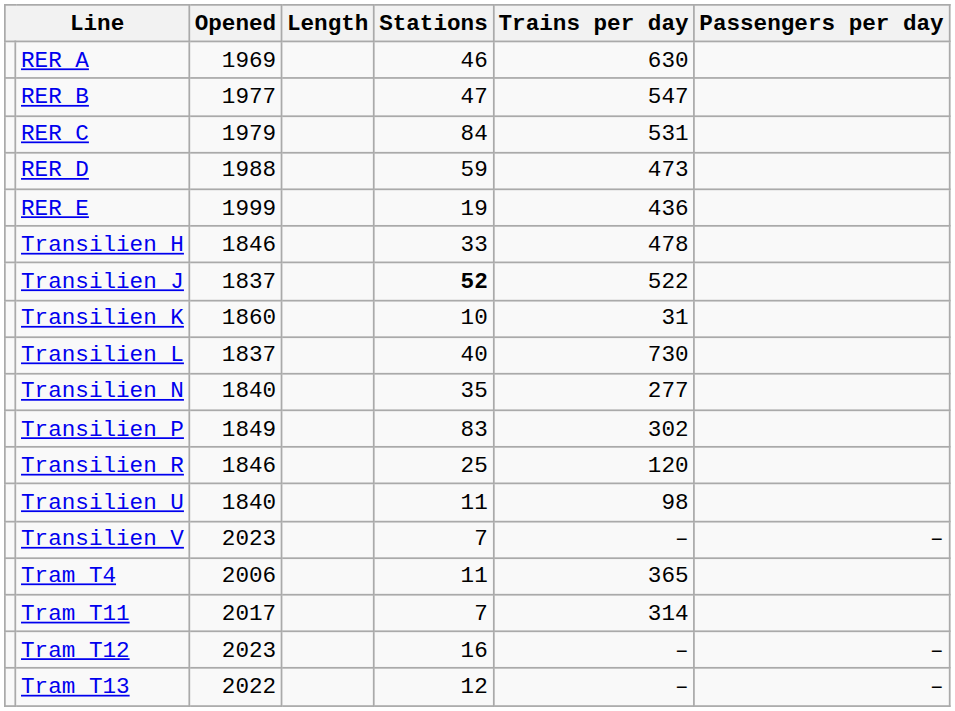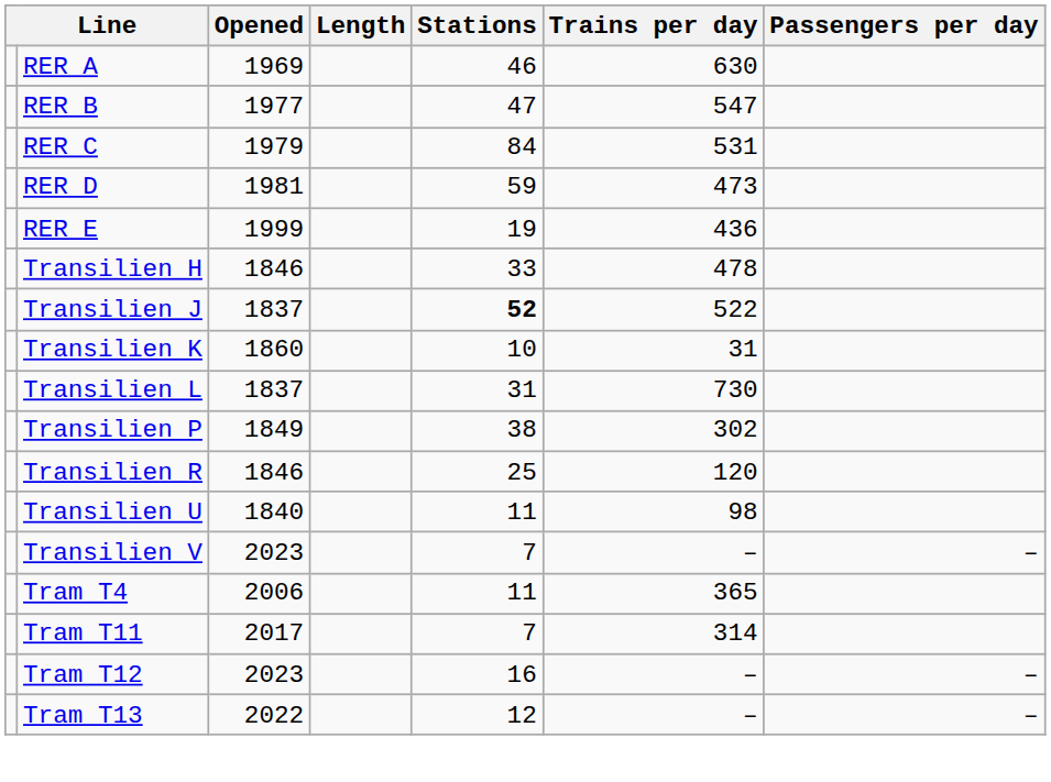RER D | Opened: 1988 -> 1981
Transilien L | Stations: 40 -> 31
- row: Transilien N | 1840 | 35 | 277
Transilien P | Stations: 83 -> 38
